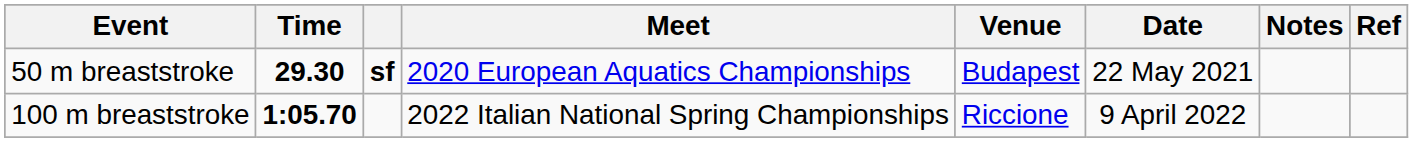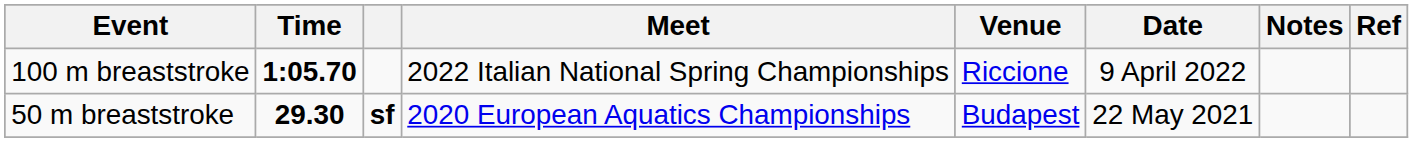rows swapped: 50 m breaststroke <-> 100 m breaststroke
